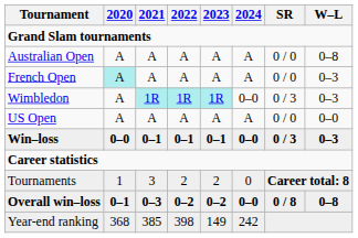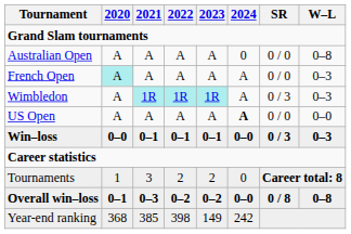Australian Open | 2024: A -> 0
Wimbledon | 2024: 0–0 -> A
US Open | 2024: normal -> bold
